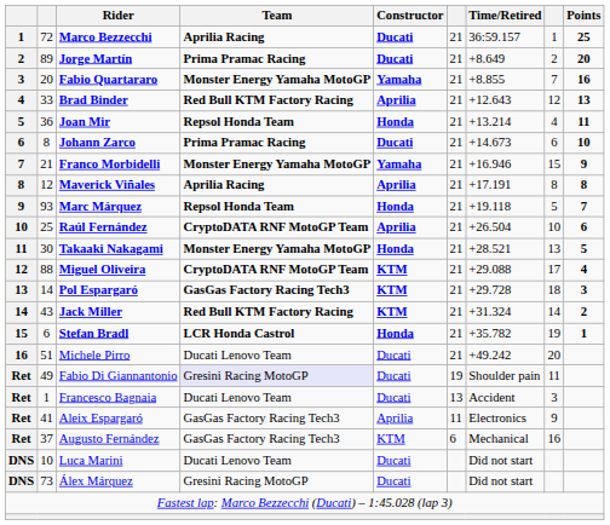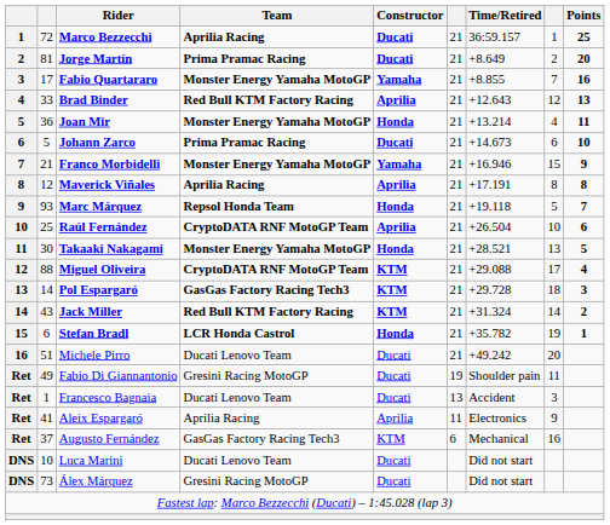Jorge Martín | column 2: 89 -> 81
Fabio Quartararo | column 2: 20 -> 17
Joan Mir | Team: Repsol Honda Team -> Monster Energy Yamaha MotoGP
Johann Zarco | column 2: 8 -> 5
Fabio Di Giannantonio | Team: lavender background -> no background
Aleix Espargaró | Team: GasGas Factory Racing Tech3 -> Aprilia Racing
